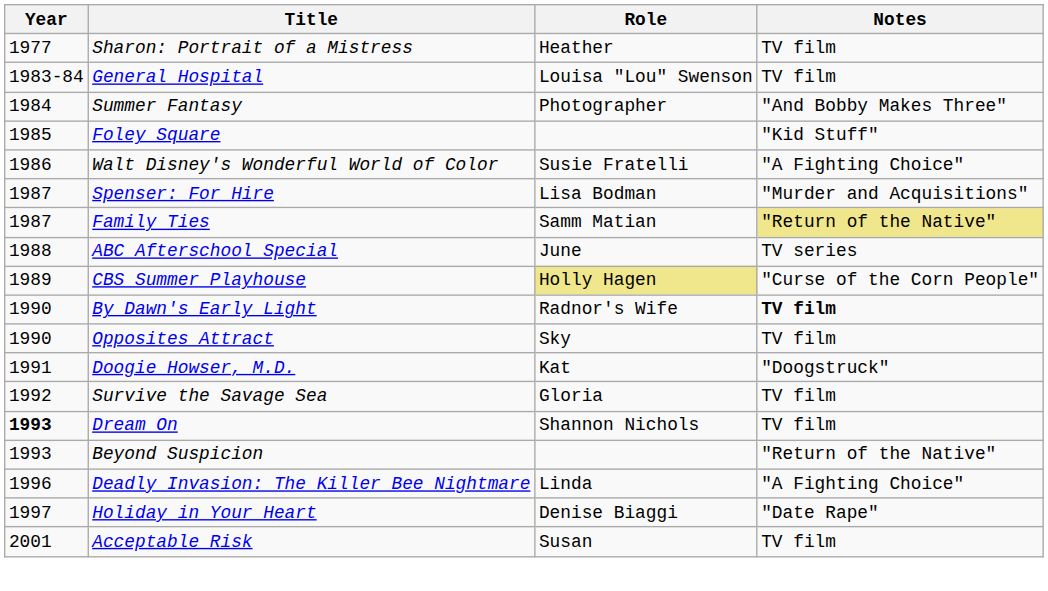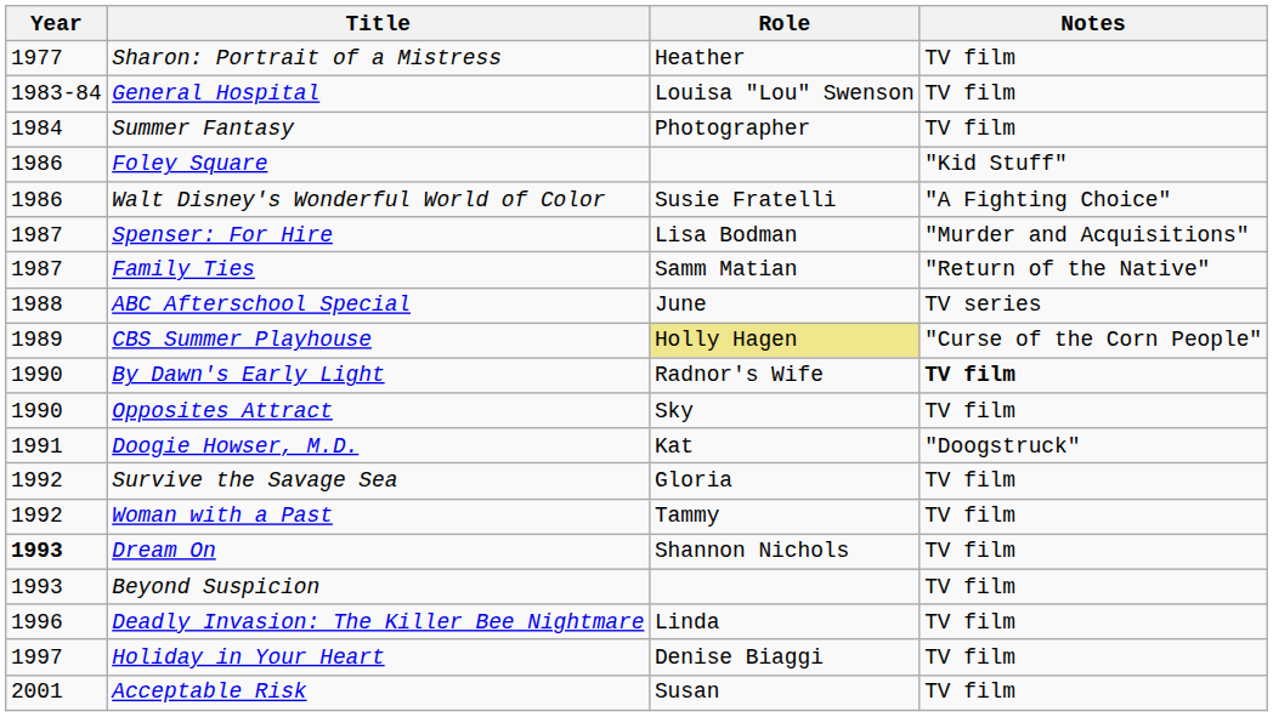Summer Fantasy | Notes: "And Bobby Makes Three" -> TV film
Foley Square | Year: 1985 -> 1986
Family Ties | Notes: khaki background -> no background
+ row: 1992 | Woman with a Past | Tammy | TV film
Beyond Suspicion | Notes: "Return of the Native" -> TV film
Deadly Invasion: The Killer Bee Nightmare | Notes: "A Fighting Choice" -> TV film
Holiday in Your Heart | Notes: "Date Rape" -> TV film
